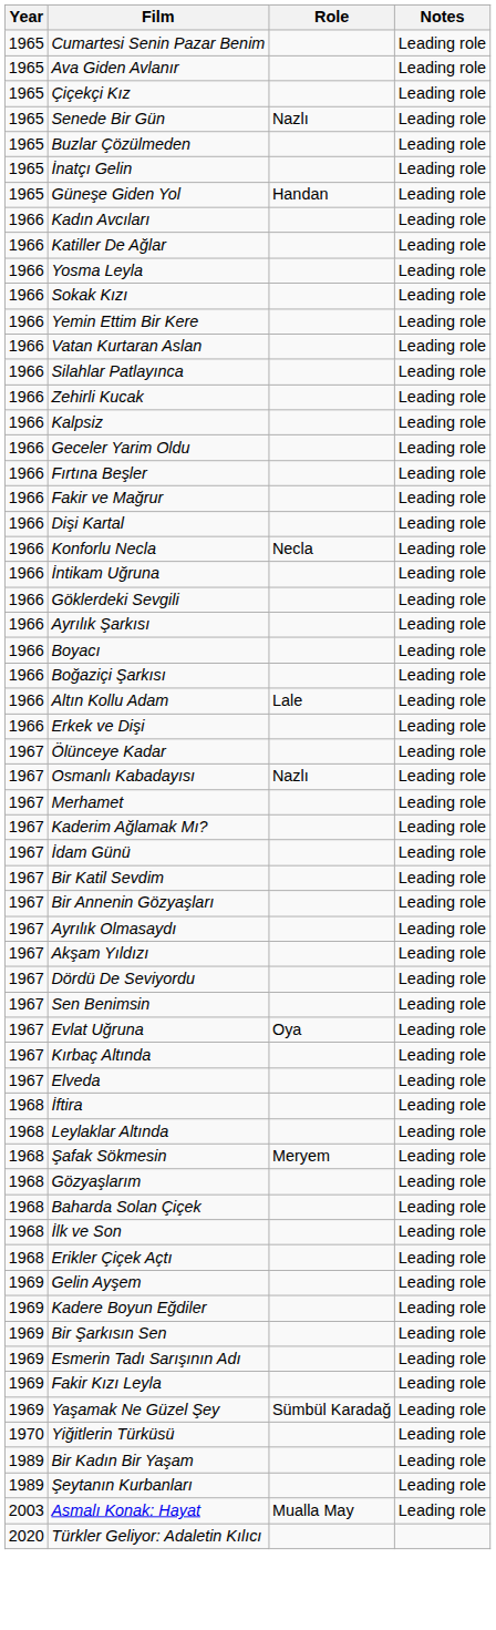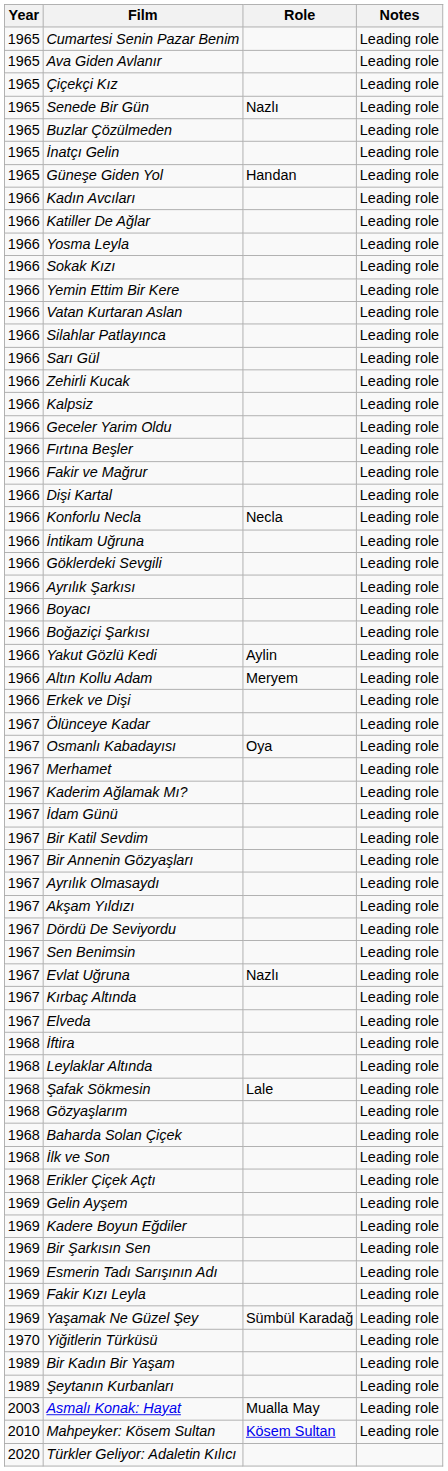+ row: 1966 | Sarı Gül | Leading role
+ row: 1966 | Yakut Gözlü Kedi | Aylin | Leading role
Altın Kollu Adam | Role: Lale -> Meryem
Osmanlı Kabadayısı | Role: Nazlı -> Oya
Evlat Uğruna | Role: Oya -> Nazlı
Şafak Sökmesin | Role: Meryem -> Lale
+ row: 2010 | Mahpeyker: Kösem Sultan | Kösem Sultan | Leading role
